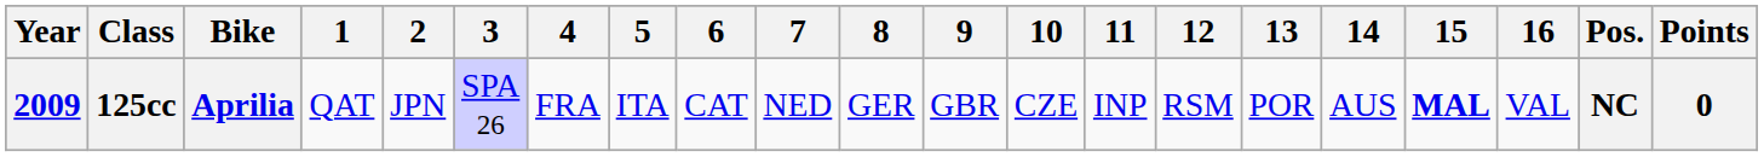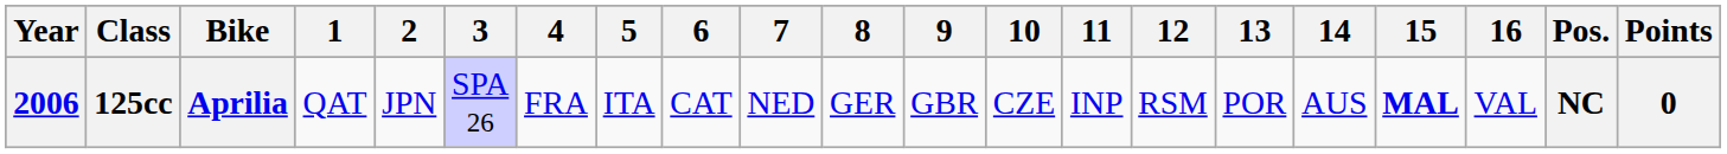125cc | Year: 2009 -> 2006
